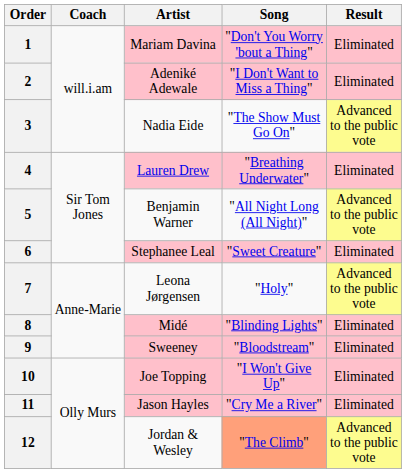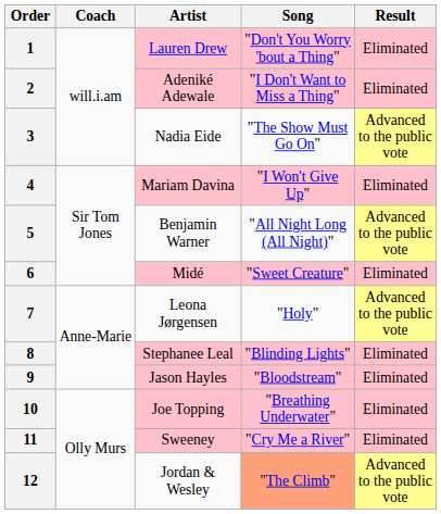1 | Artist: Mariam Davina -> Lauren Drew
4 | Artist: Lauren Drew -> Mariam Davina
4 | Song: "Breathing Underwater" -> "I Won't Give Up"
6 | Artist: Stephanee Leal -> Midé
8 | Artist: Midé -> Stephanee Leal
9 | Artist: Sweeney -> Jason Hayles
10 | Song: "I Won't Give Up" -> "Breathing Underwater"
11 | Artist: Jason Hayles -> Sweeney
